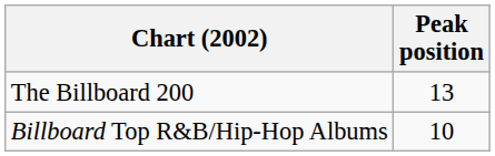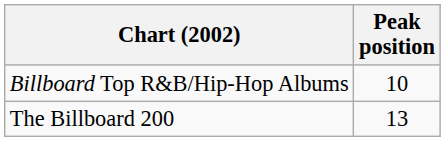rows swapped: The Billboard 200 <-> Billboard Top R&B/Hip-Hop Albums
